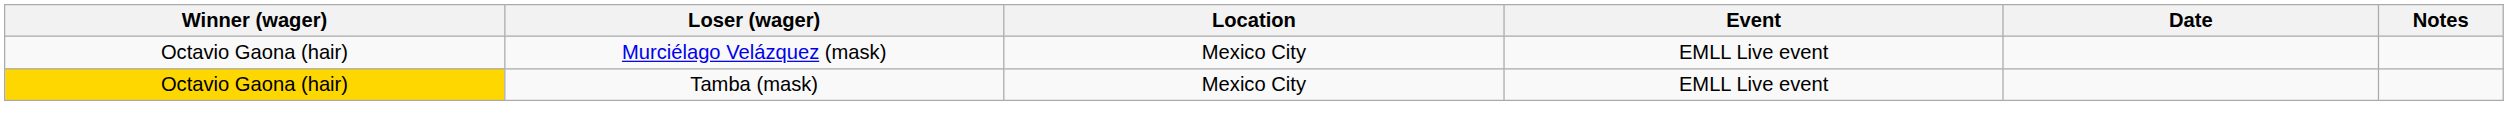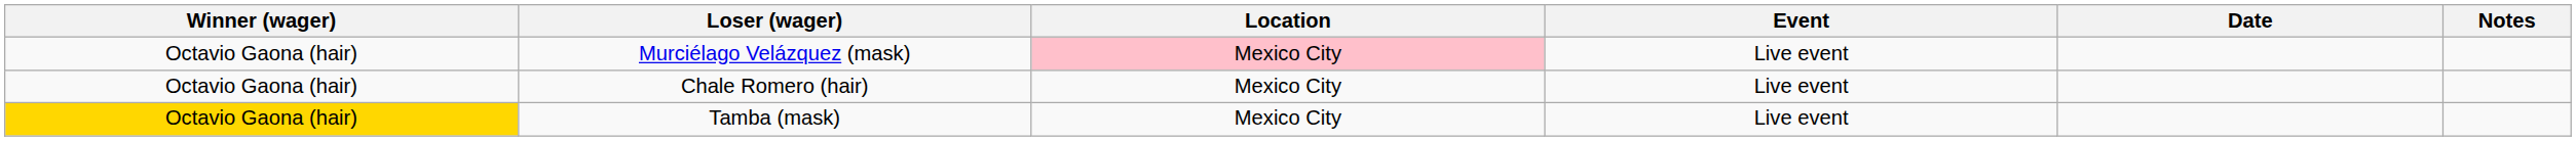Murciélago Velázquez (mask) | Location: no background -> pink background
Murciélago Velázquez (mask) | Event: EMLL Live event -> Live event
+ row: Octavio Gaona (hair) | Chale Romero (hair) | Mexico City | Live event
Tamba (mask) | Event: EMLL Live event -> Live event
